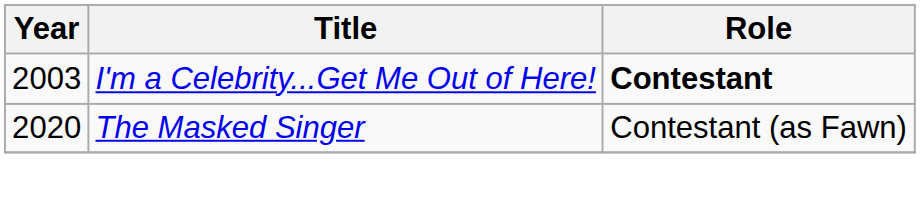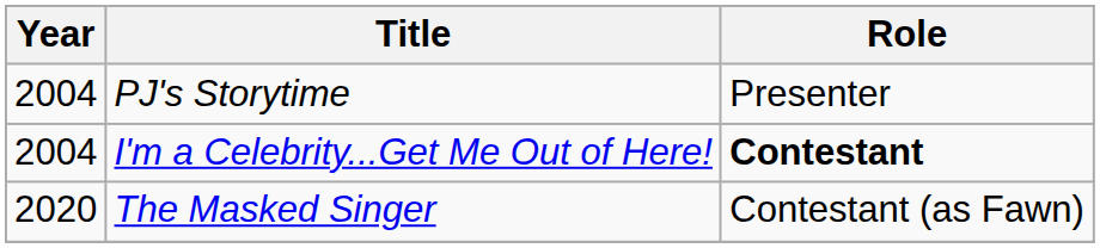+ row: 2004 | PJ's Storytime | Presenter
I'm a Celebrity...Get Me Out of Here! | Year: 2003 -> 2004
